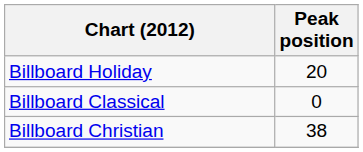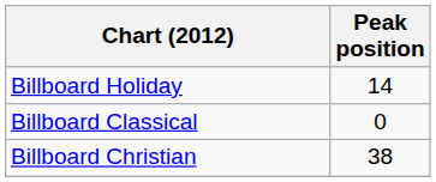Billboard Holiday | Peak position: 20 -> 14
